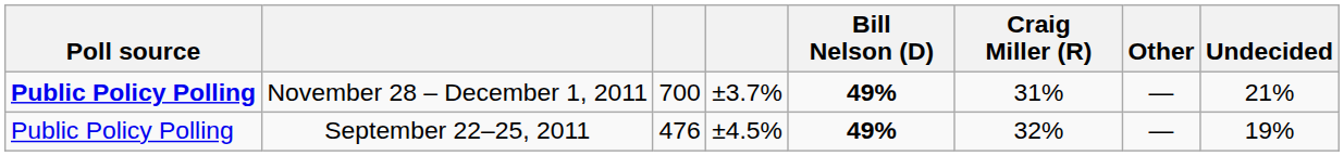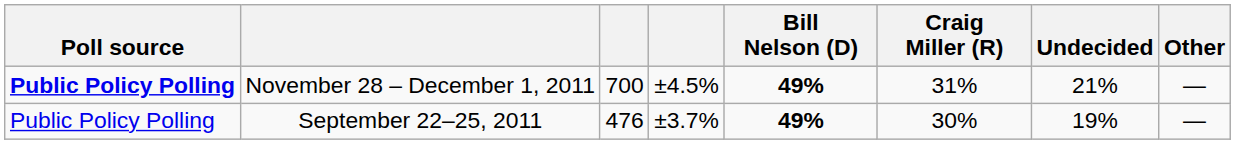columns swapped: Other <-> Undecided
November 28 – December 1, 2011 | column 4: ±3.7% -> ±4.5%
September 22–25, 2011 | column 4: ±4.5% -> ±3.7%
September 22–25, 2011 | Craig Miller (R): 32% -> 30%
